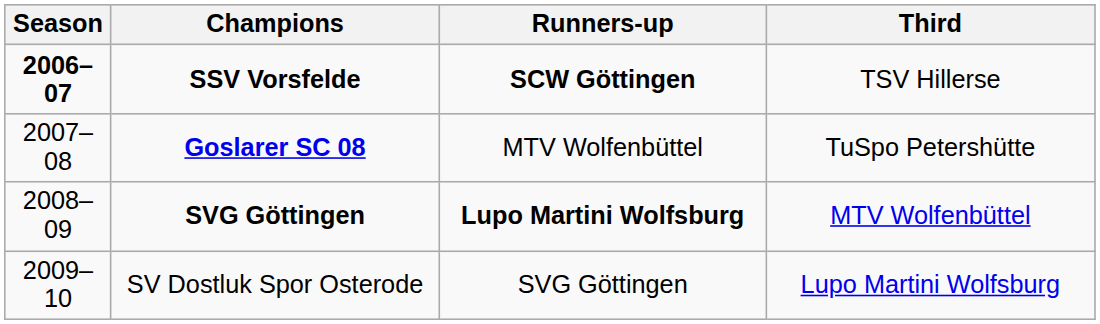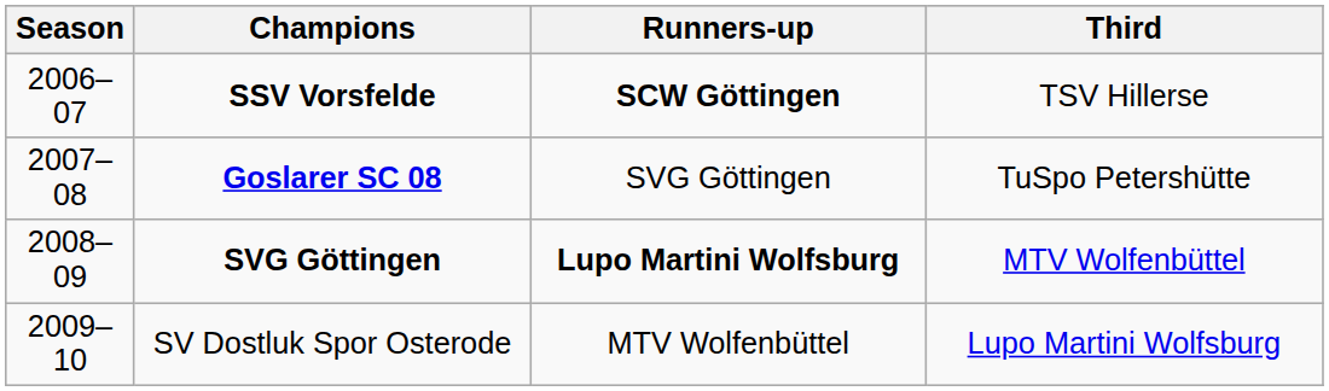SSV Vorsfelde | Season: bold -> normal
Goslarer SC 08 | Runners-up: MTV Wolfenbüttel -> SVG Göttingen
SV Dostluk Spor Osterode | Runners-up: SVG Göttingen -> MTV Wolfenbüttel
